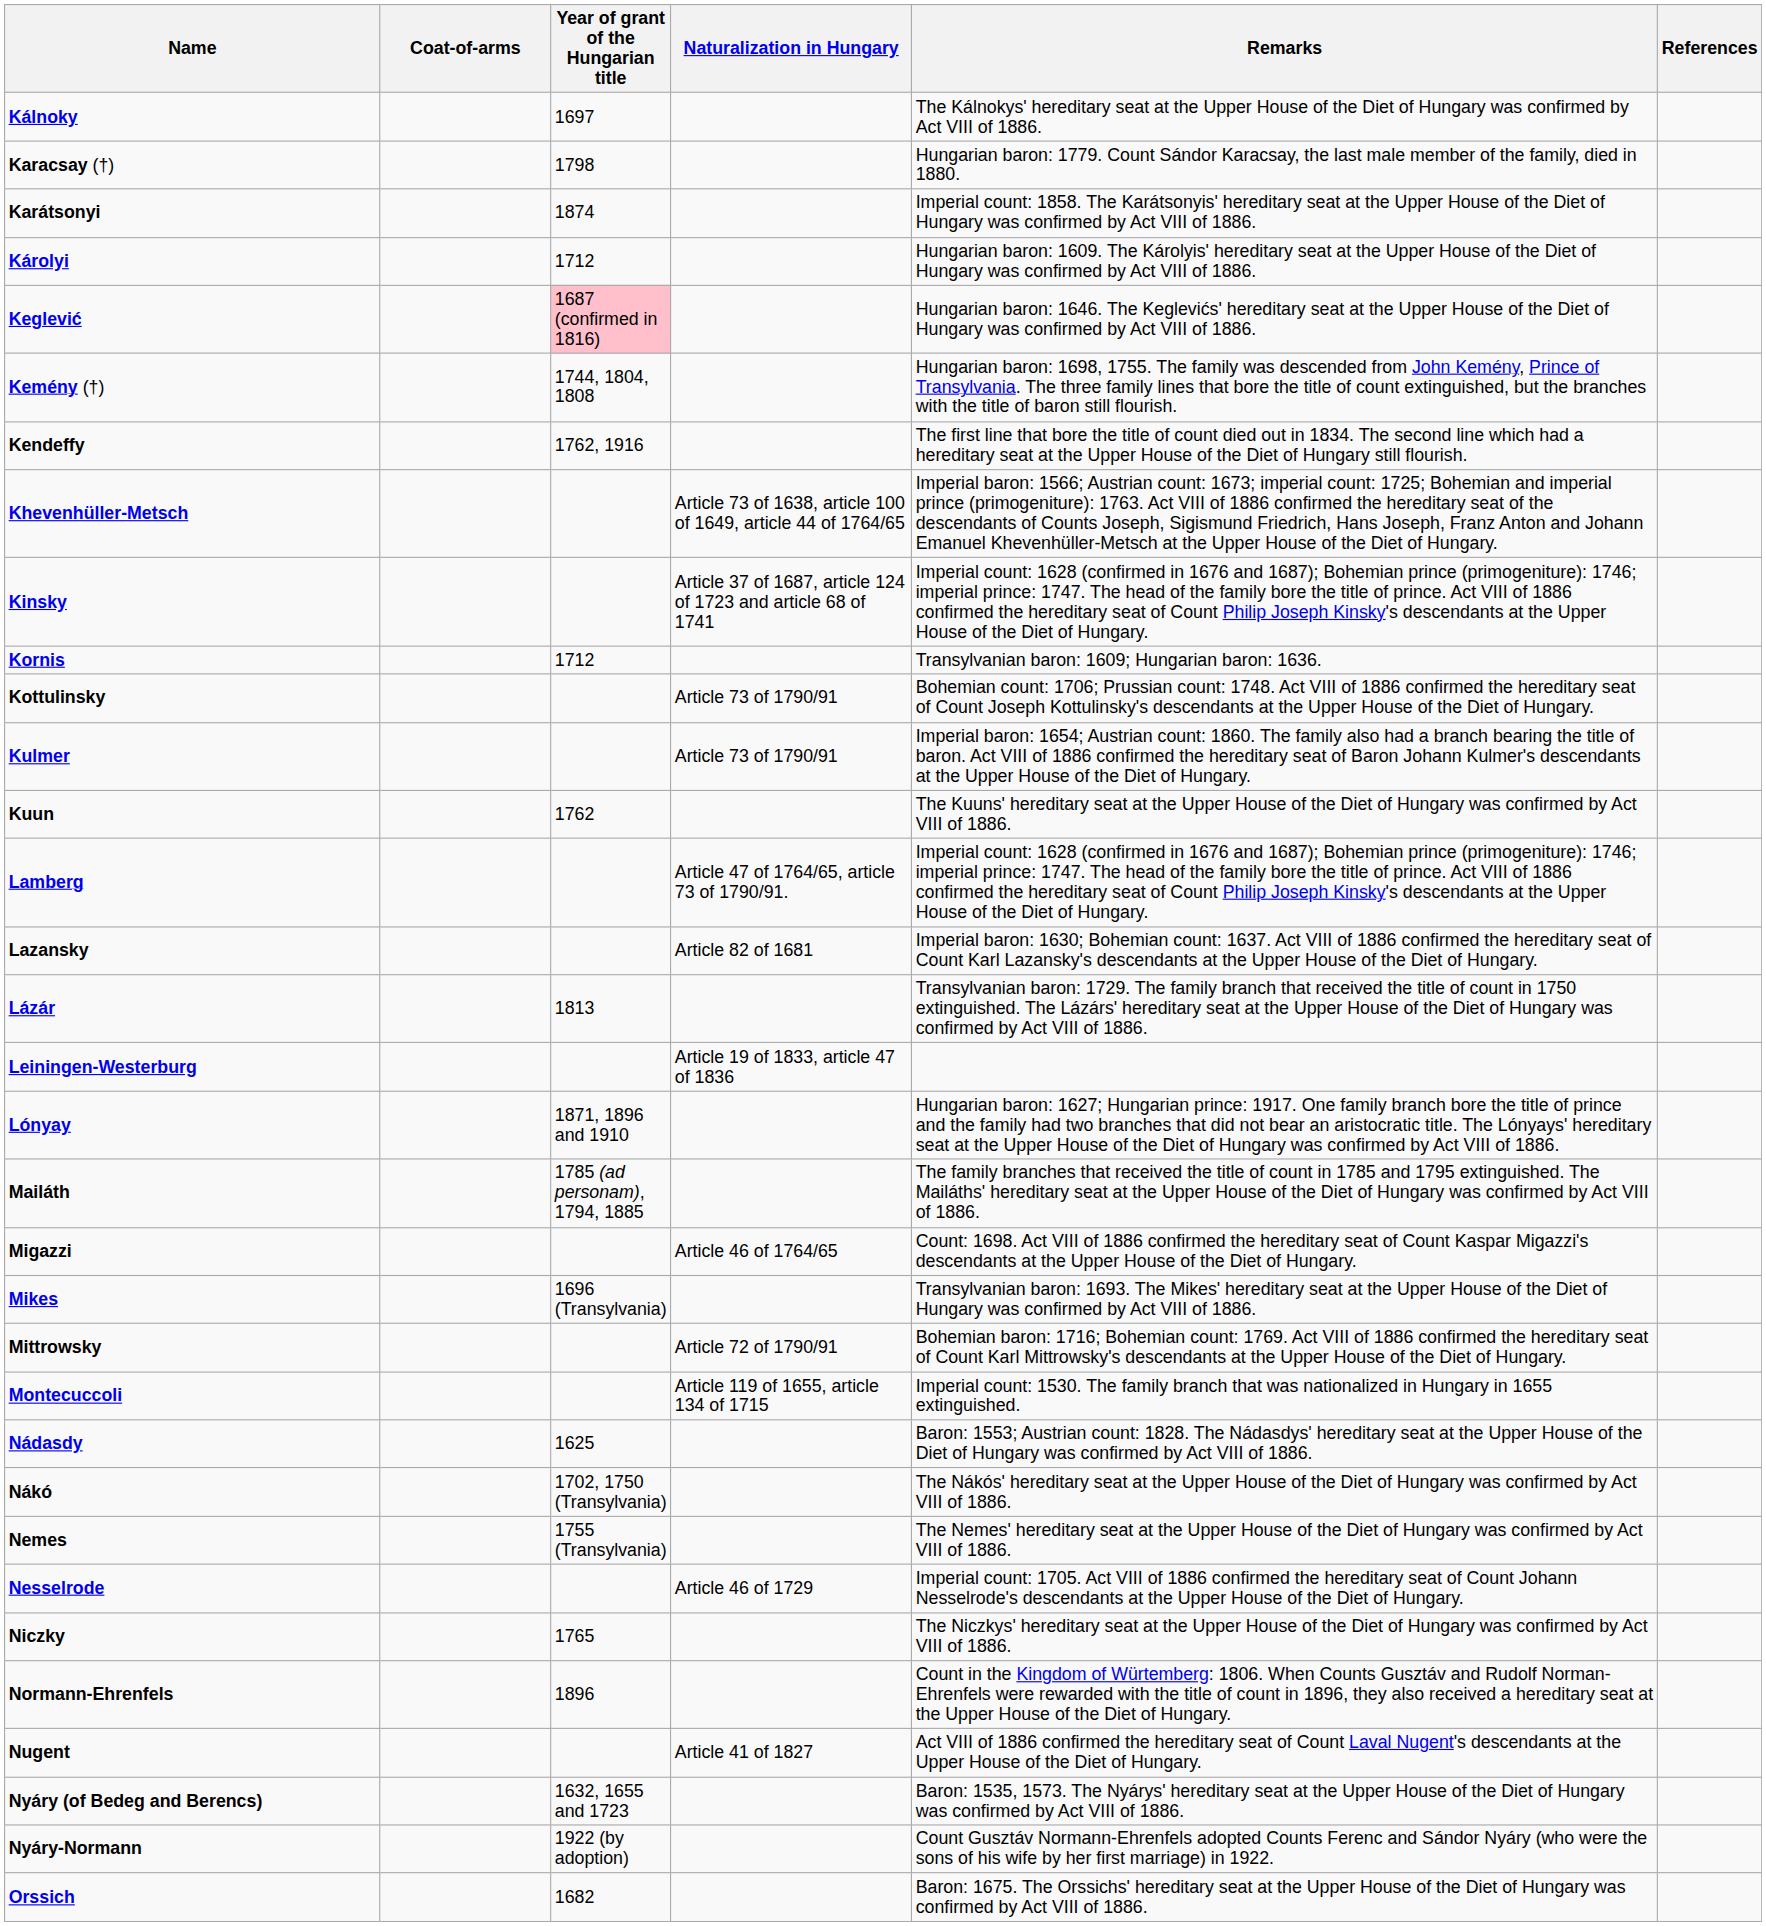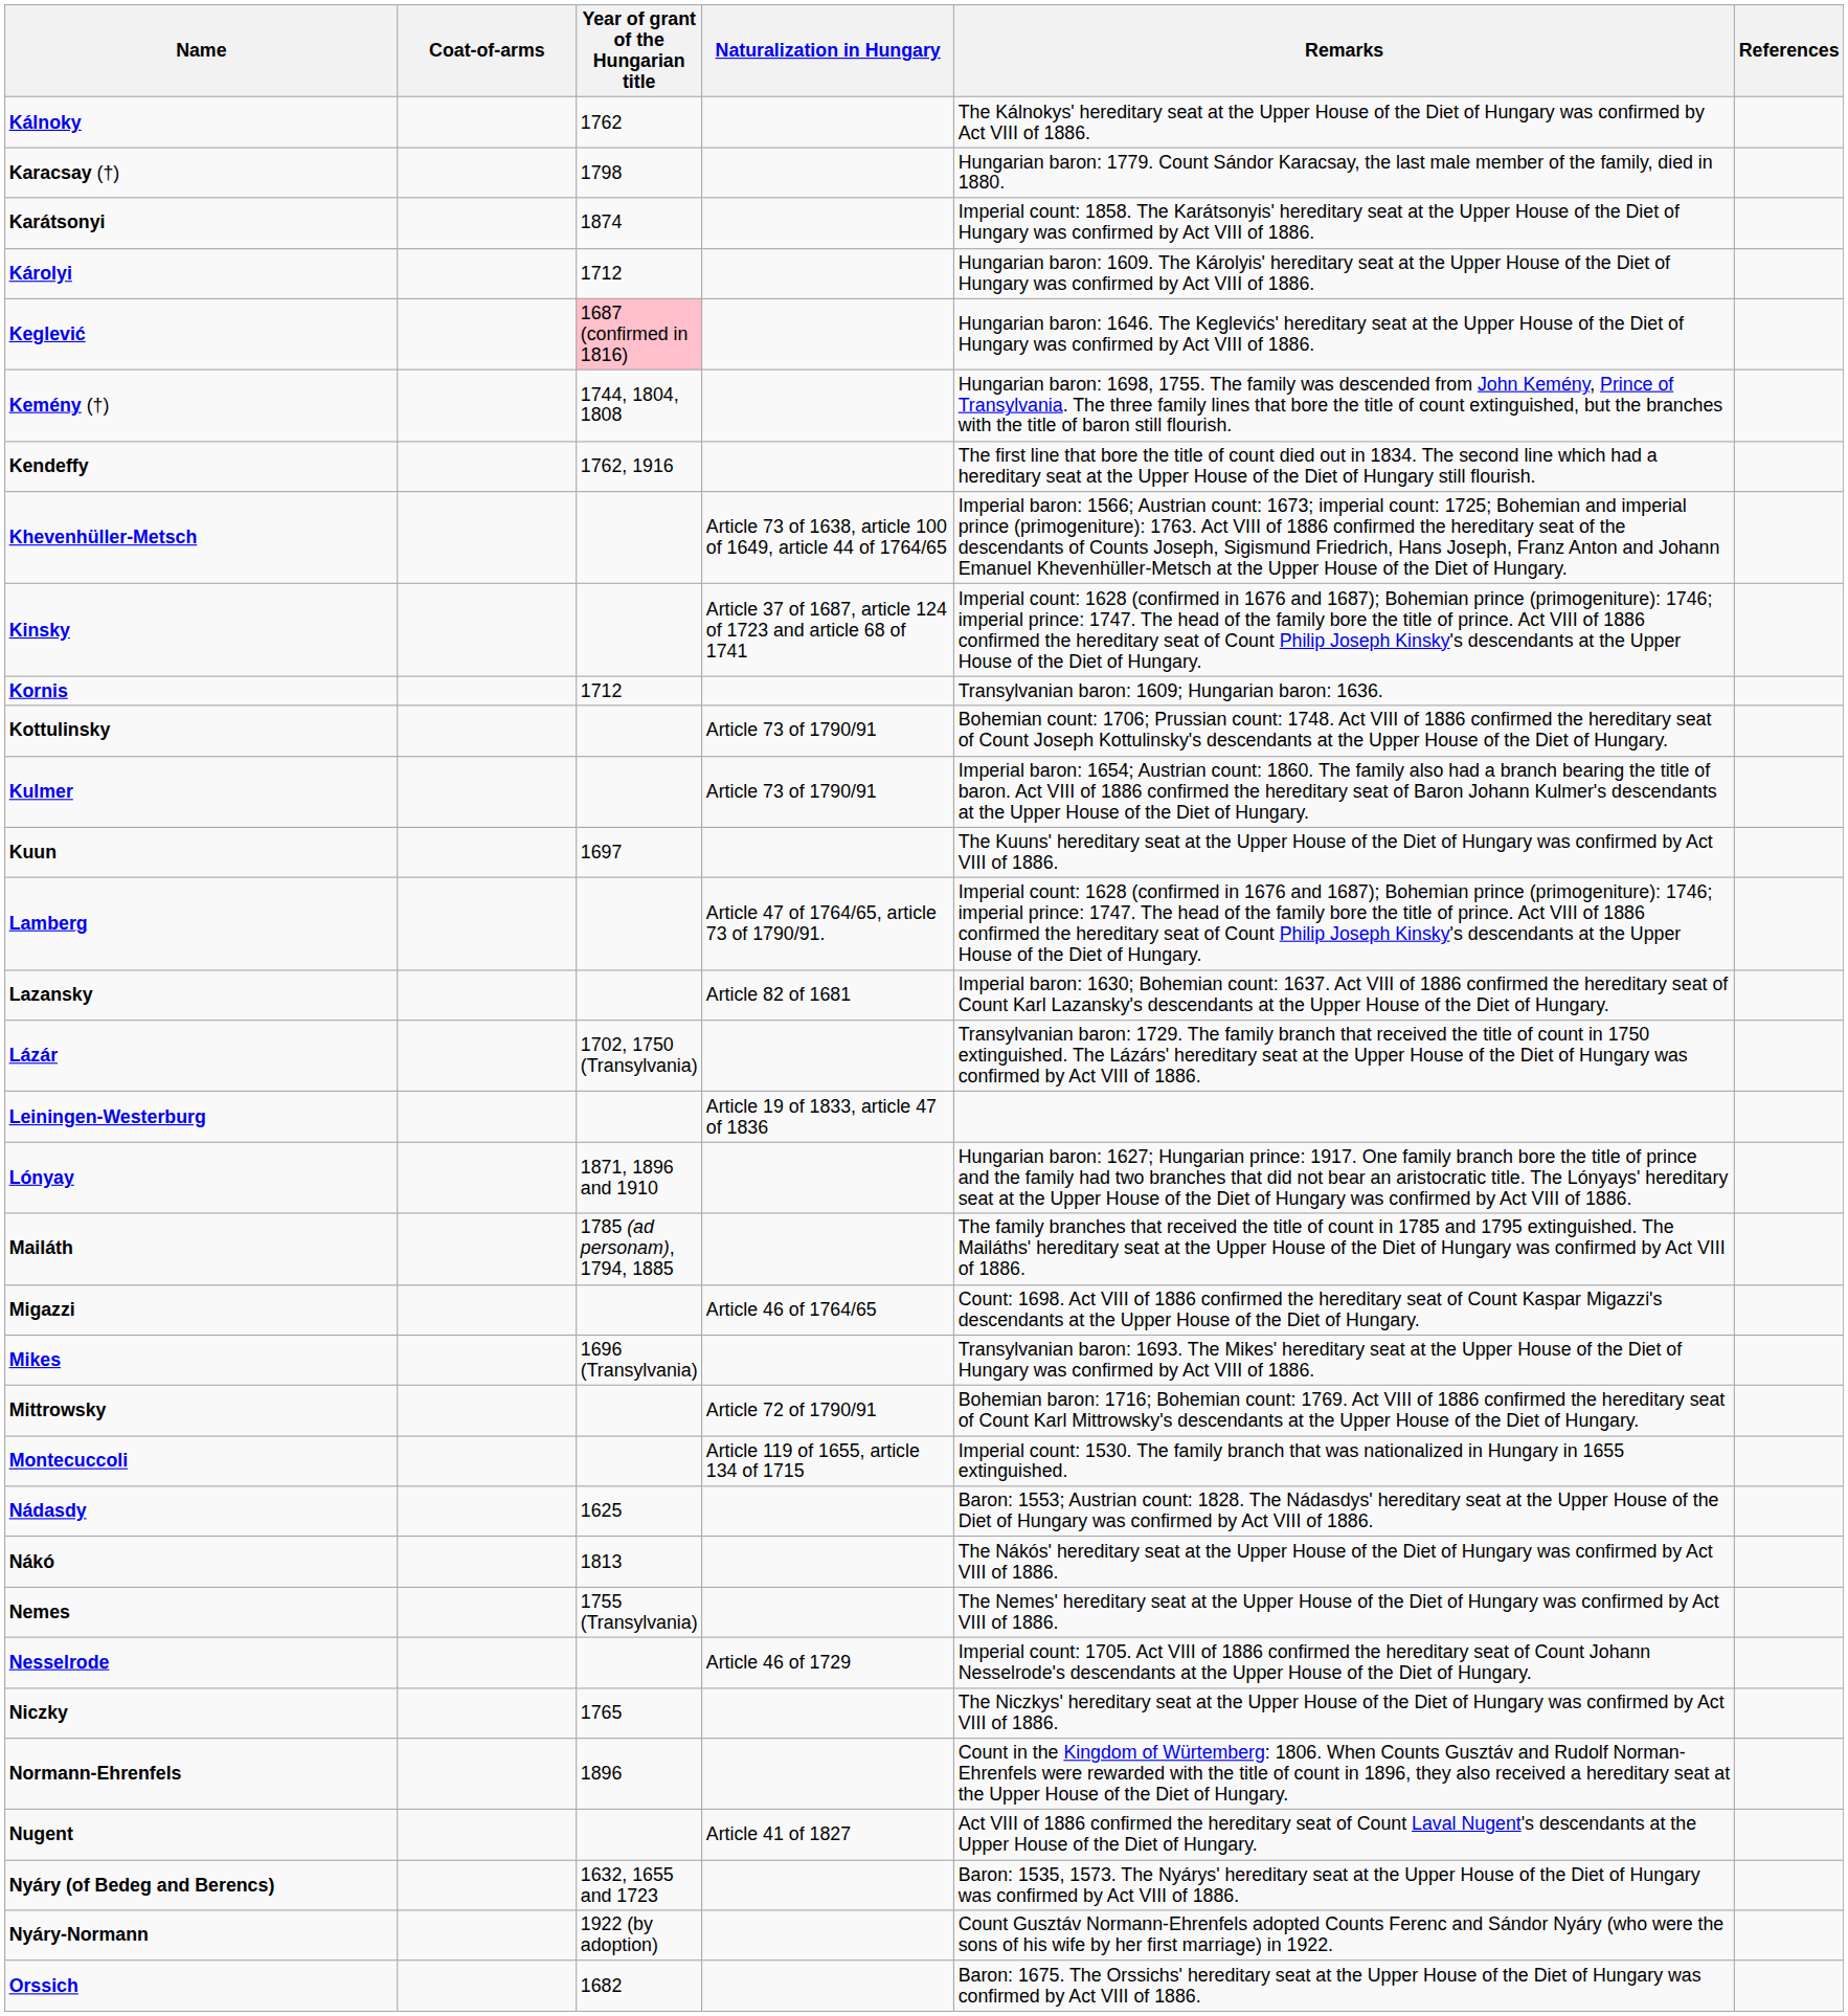Kálnoky | Year of grant of the Hungarian title: 1697 -> 1762
Kuun | Year of grant of the Hungarian title: 1762 -> 1697
Lázár | Year of grant of the Hungarian title: 1813 -> 1702, 1750 (Transylvania)
Nákó | Year of grant of the Hungarian title: 1702, 1750 (Transylvania) -> 1813
